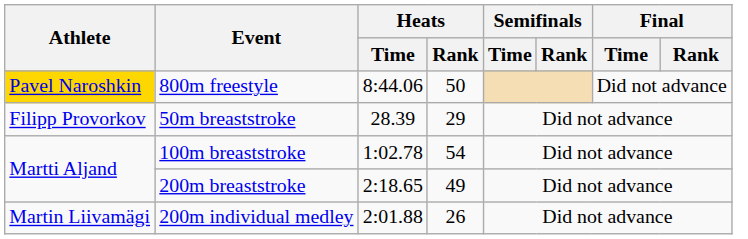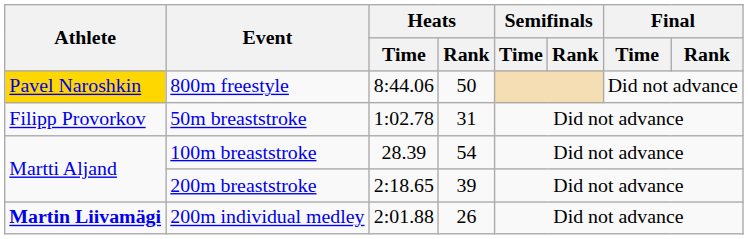50m breaststroke | Heats / Time: 28.39 -> 1:02.78
50m breaststroke | Heats / Rank: 29 -> 31
100m breaststroke | Heats / Time: 1:02.78 -> 28.39
200m breaststroke | Heats / Rank: 49 -> 39
200m individual medley | Athlete: normal -> bold
